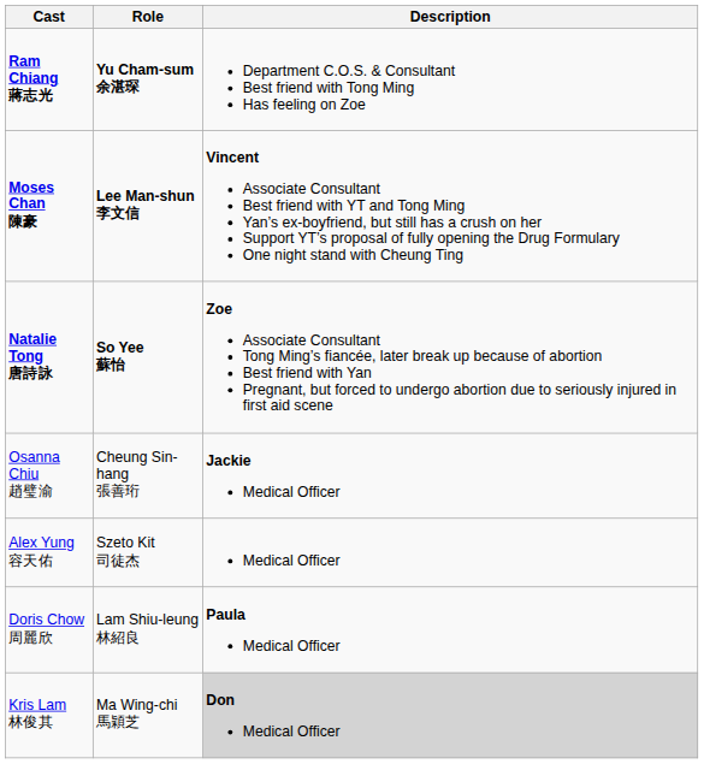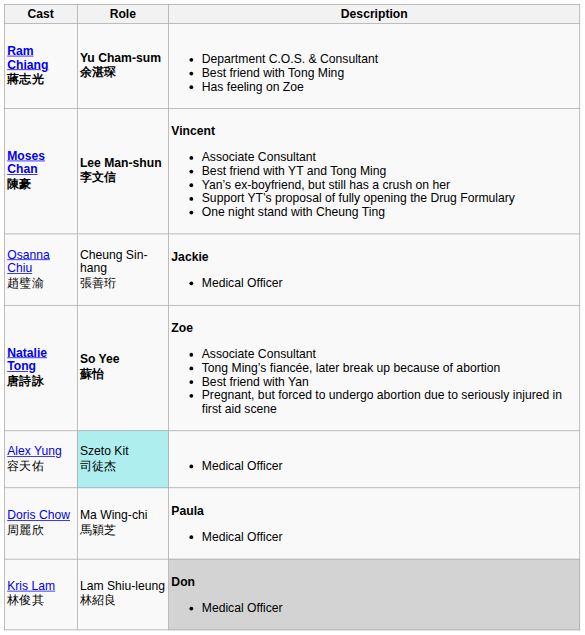rows swapped: Natalie Tong 唐詩詠 <-> Osanna Chiu 趙璧渝
Alex Yung 容天佑 | Role: no background -> paleturquoise background
Doris Chow 周麗欣 | Role: Lam Shiu-leung 林紹良 -> Ma Wing-chi 馬穎芝
Kris Lam 林俊其 | Role: Ma Wing-chi 馬穎芝 -> Lam Shiu-leung 林紹良
